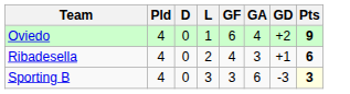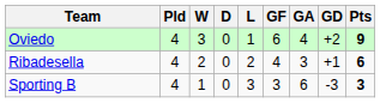+ column: W | 3 | 2 | 1
Sporting B | Pts: lightyellow background -> no background
